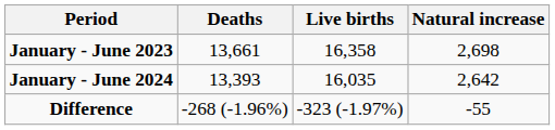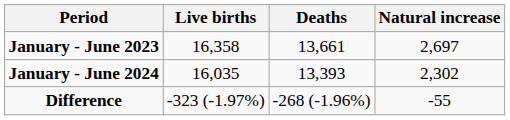columns swapped: Live births <-> Deaths
January - June 2023 | Natural increase: 2,698 -> 2,697
January - June 2024 | Natural increase: 2,642 -> 2,302
